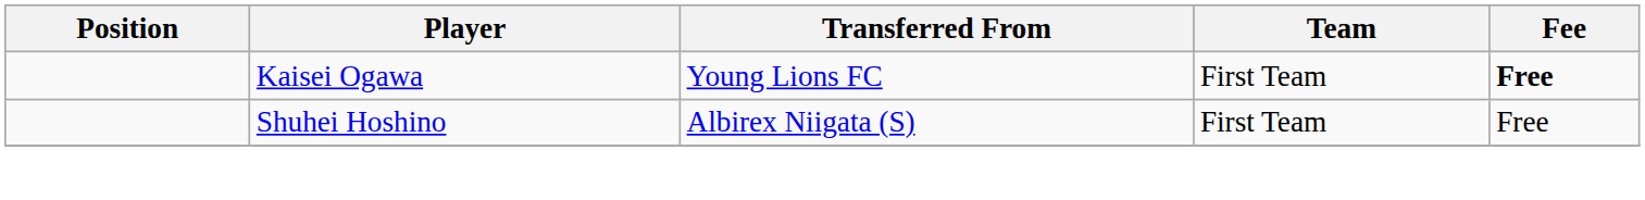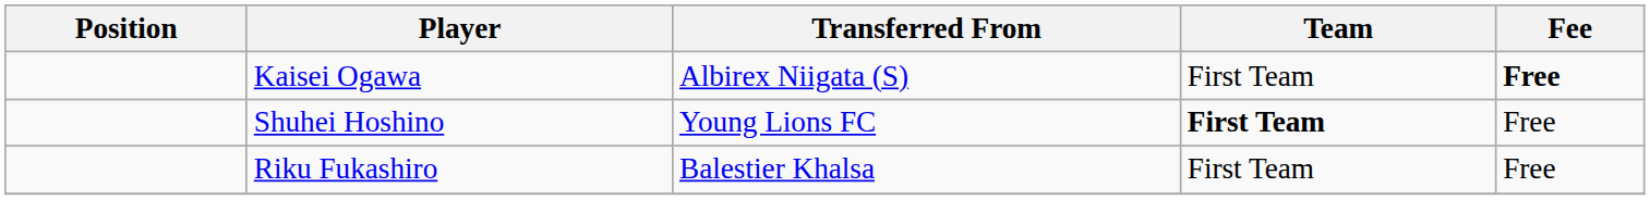Kaisei Ogawa | Transferred From: Young Lions FC -> Albirex Niigata (S)
Shuhei Hoshino | Transferred From: Albirex Niigata (S) -> Young Lions FC
Shuhei Hoshino | Team: normal -> bold
+ row: Riku Fukashiro | Balestier Khalsa | First Team | Free
